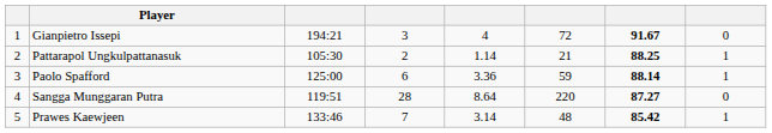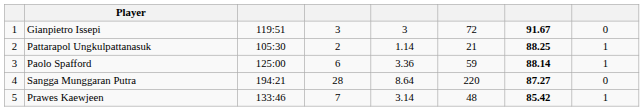Gianpietro Issepi | column 3: 194:21 -> 119:51
Gianpietro Issepi | column 5: 4 -> 3
Sangga Munggaran Putra | column 3: 119:51 -> 194:21
